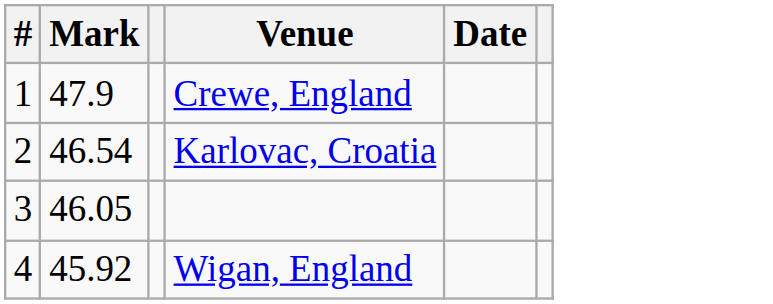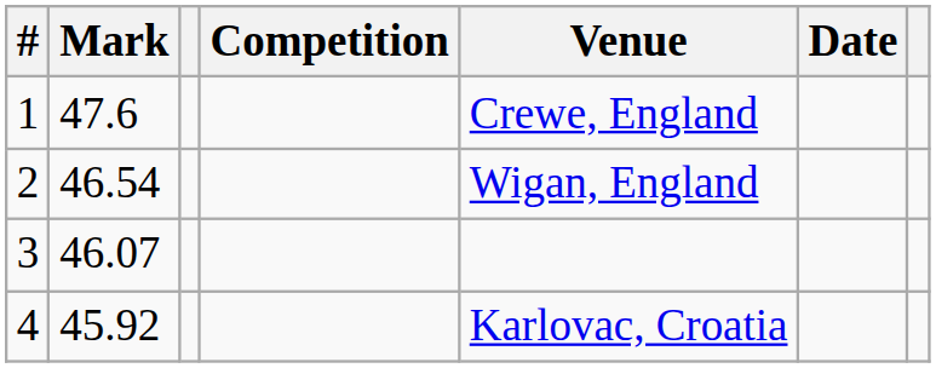+ column: Competition
1 | Mark: 47.9 -> 47.6
2 | Venue: Karlovac, Croatia -> Wigan, England
3 | Mark: 46.05 -> 46.07
4 | Venue: Wigan, England -> Karlovac, Croatia
